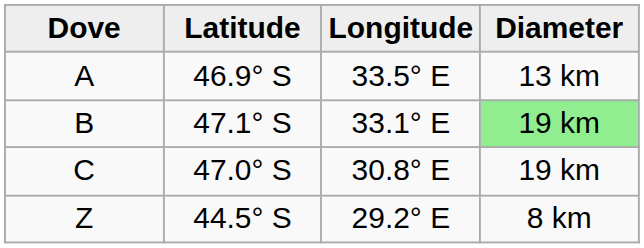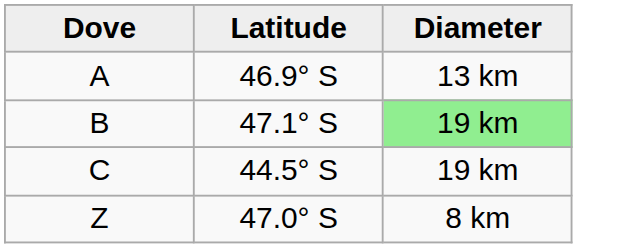- column: Longitude | 33.5° E | 33.1° E | 30.8° E | 29.2° E
C | Latitude: 47.0° S -> 44.5° S
Z | Latitude: 44.5° S -> 47.0° S
